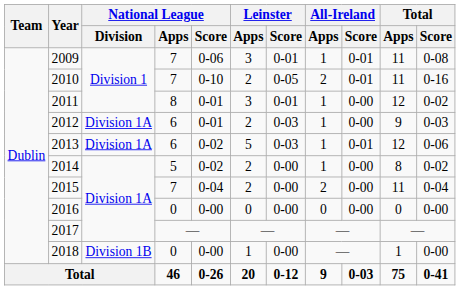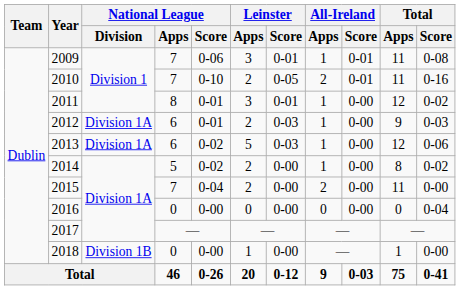2013 | All-Ireland / Score: 0-01 -> 0-00
2015 | Total / Score: 0-04 -> 0-00
2016 | Total / Score: 0-00 -> 0-04
